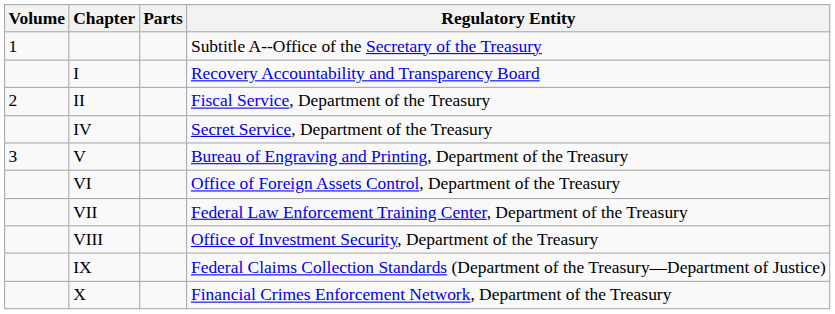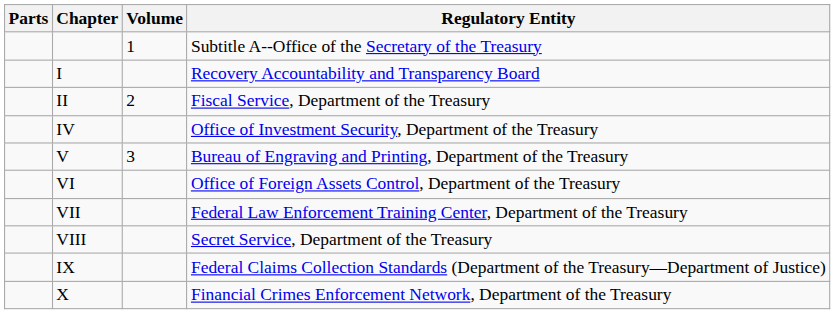columns swapped: Volume <-> Parts
IV | Regulatory Entity: Secret Service, Department of the Treasury -> Office of Investment Security, Department of the Treasury
VIII | Regulatory Entity: Office of Investment Security, Department of the Treasury -> Secret Service, Department of the Treasury
